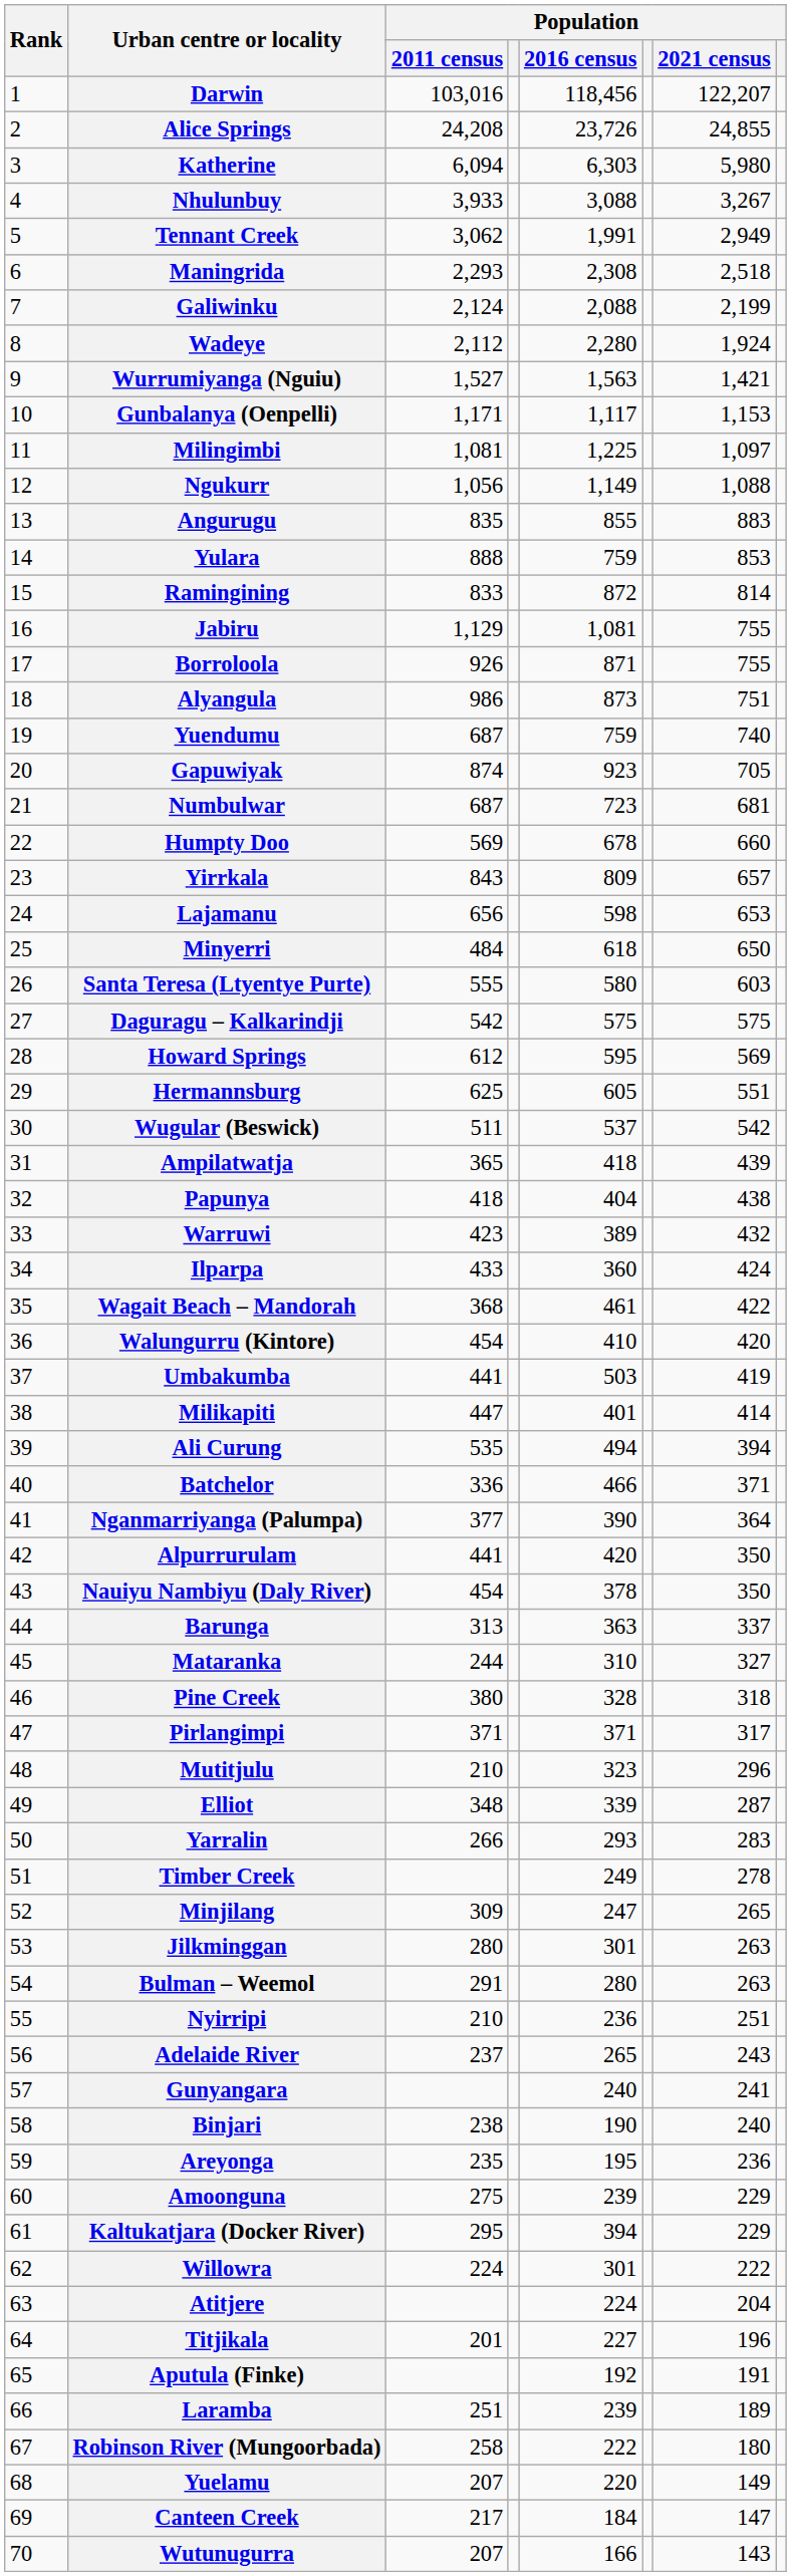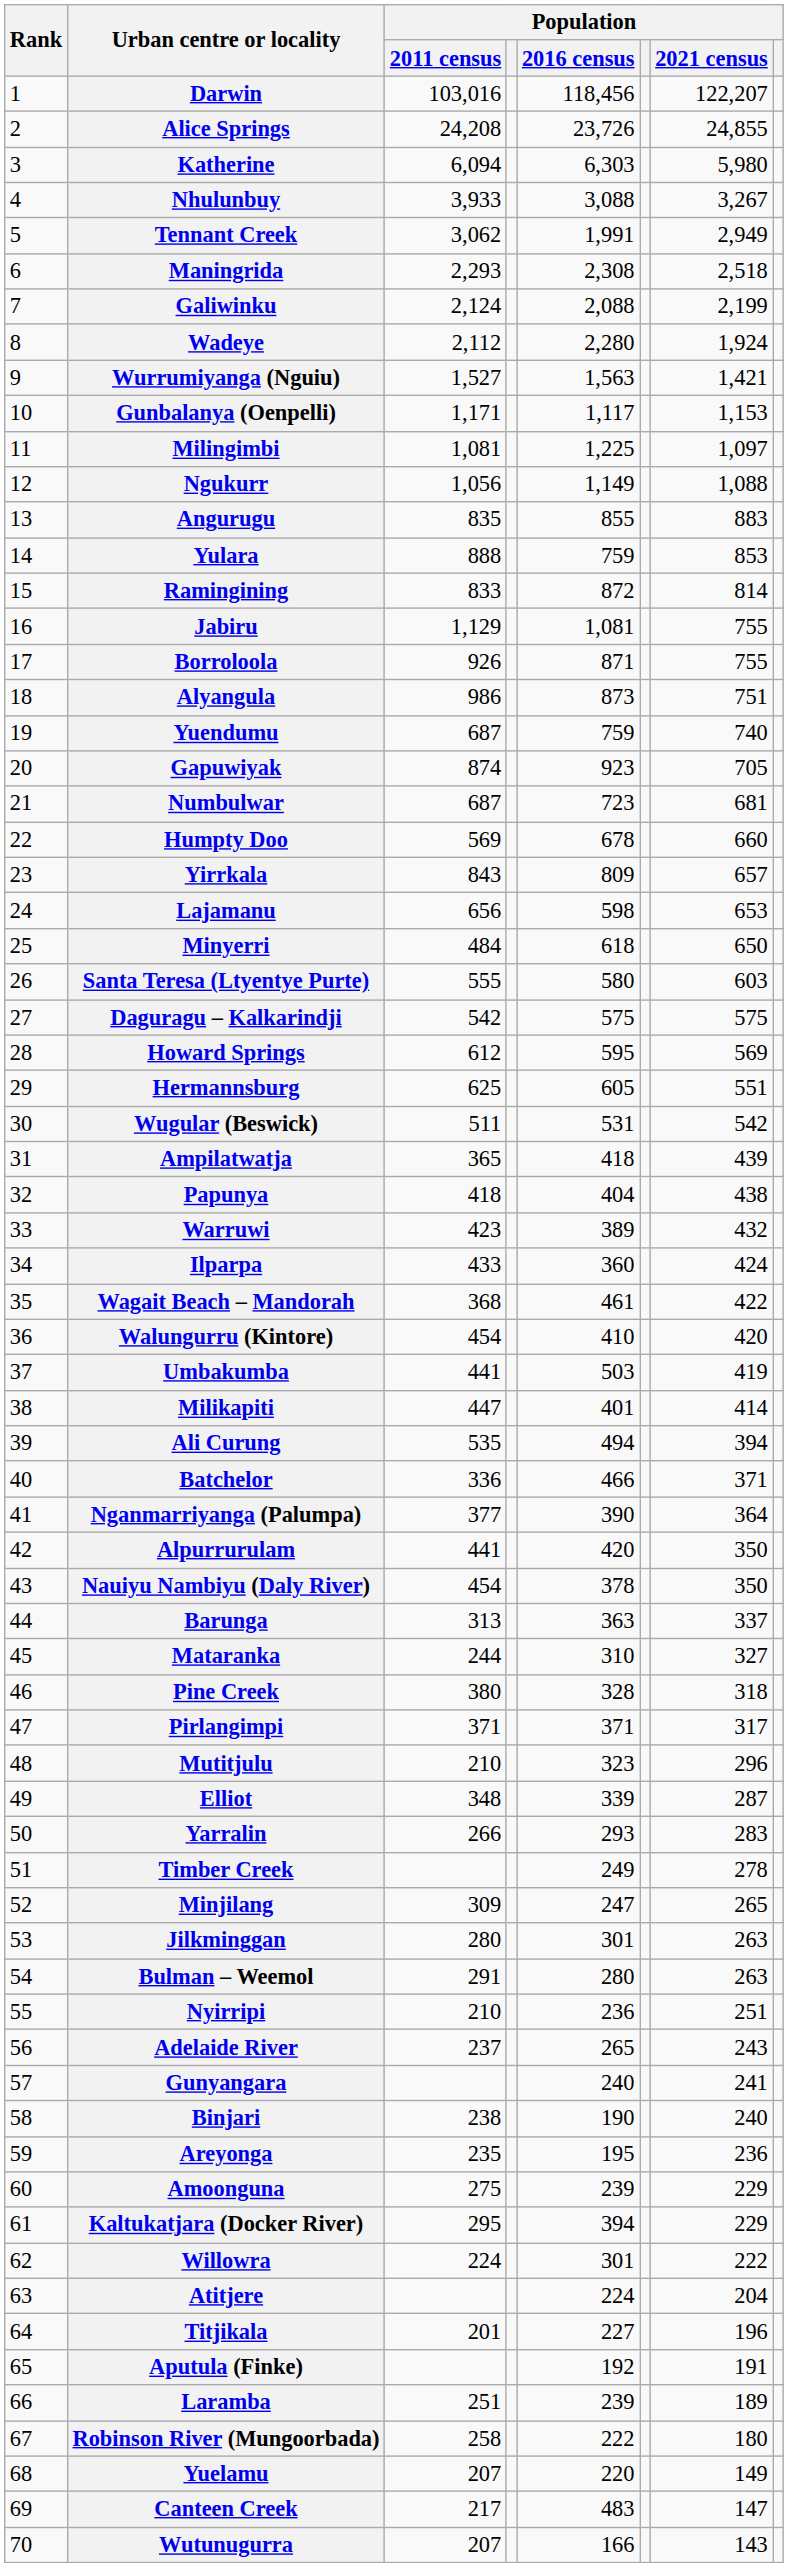Wugular (Beswick) | Population / 2016 census: 537 -> 531
Canteen Creek | Population / 2016 census: 184 -> 483
